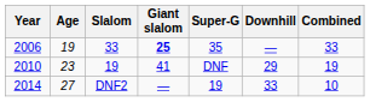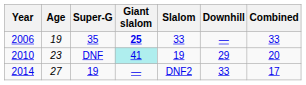columns swapped: Slalom <-> Super-G
2010 | Giant slalom: no background -> paleturquoise background
2010 | Combined: 19 -> 20
2014 | Combined: 10 -> 17
